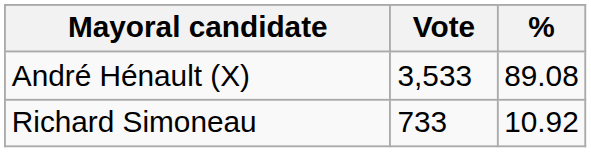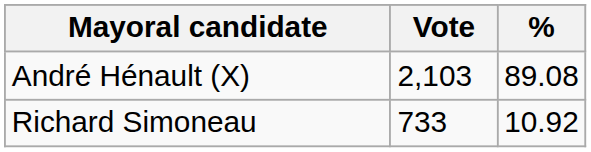André Hénault (X) | Vote: 3,533 -> 2,103
